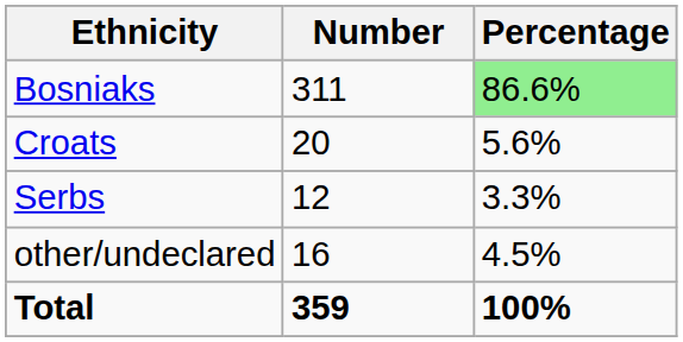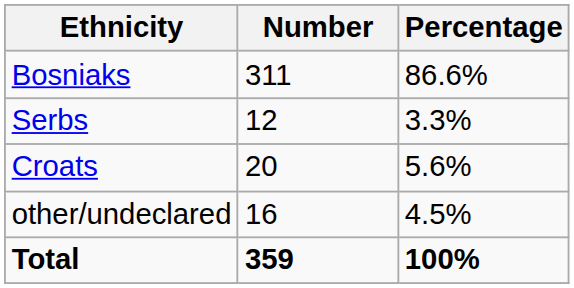Bosniaks | Percentage: lightgreen background -> no background
rows swapped: Croats <-> Serbs
